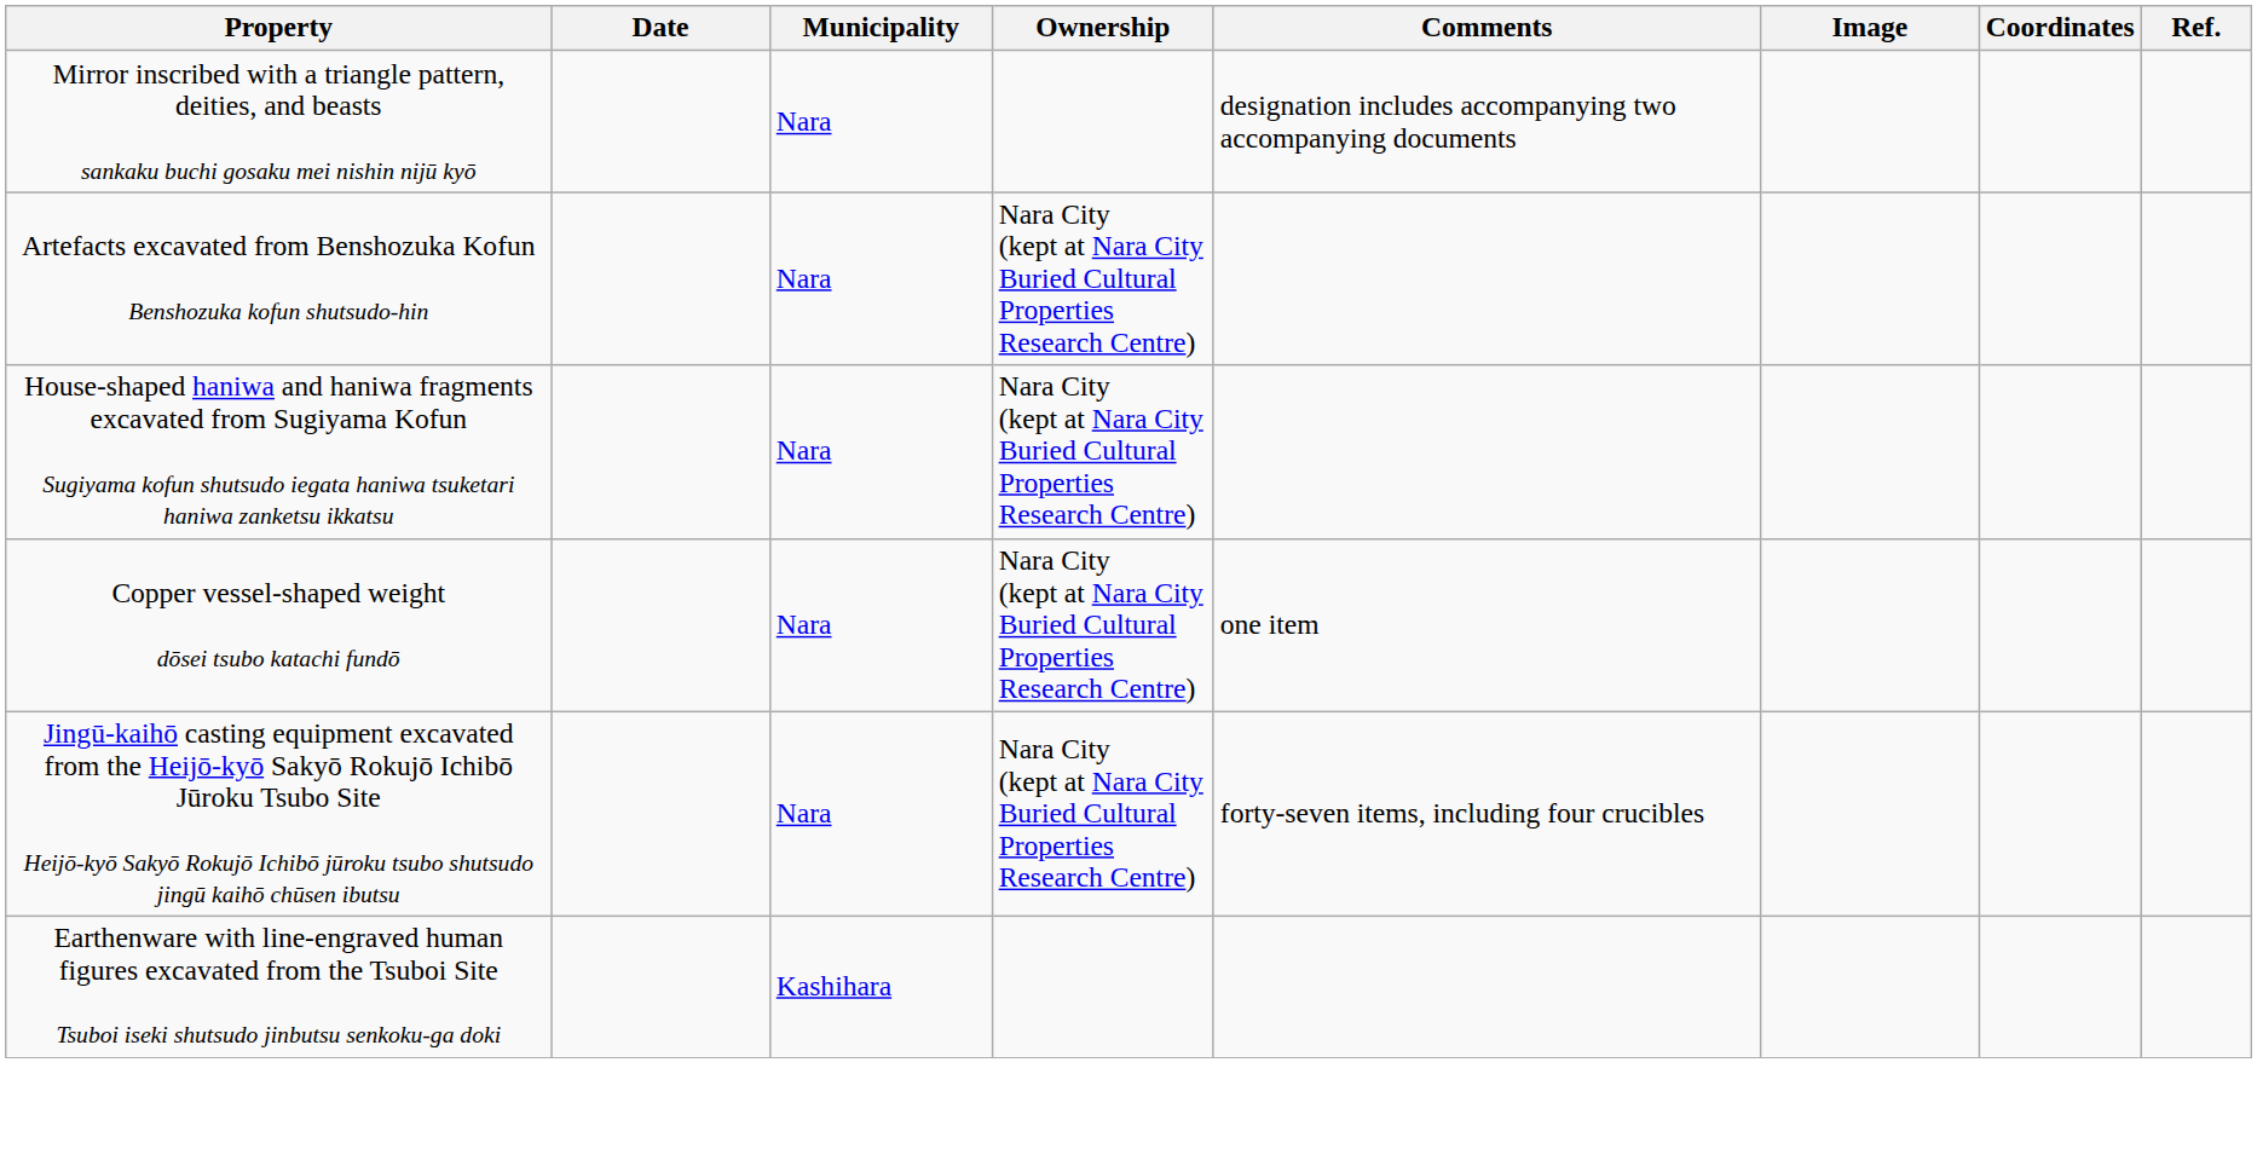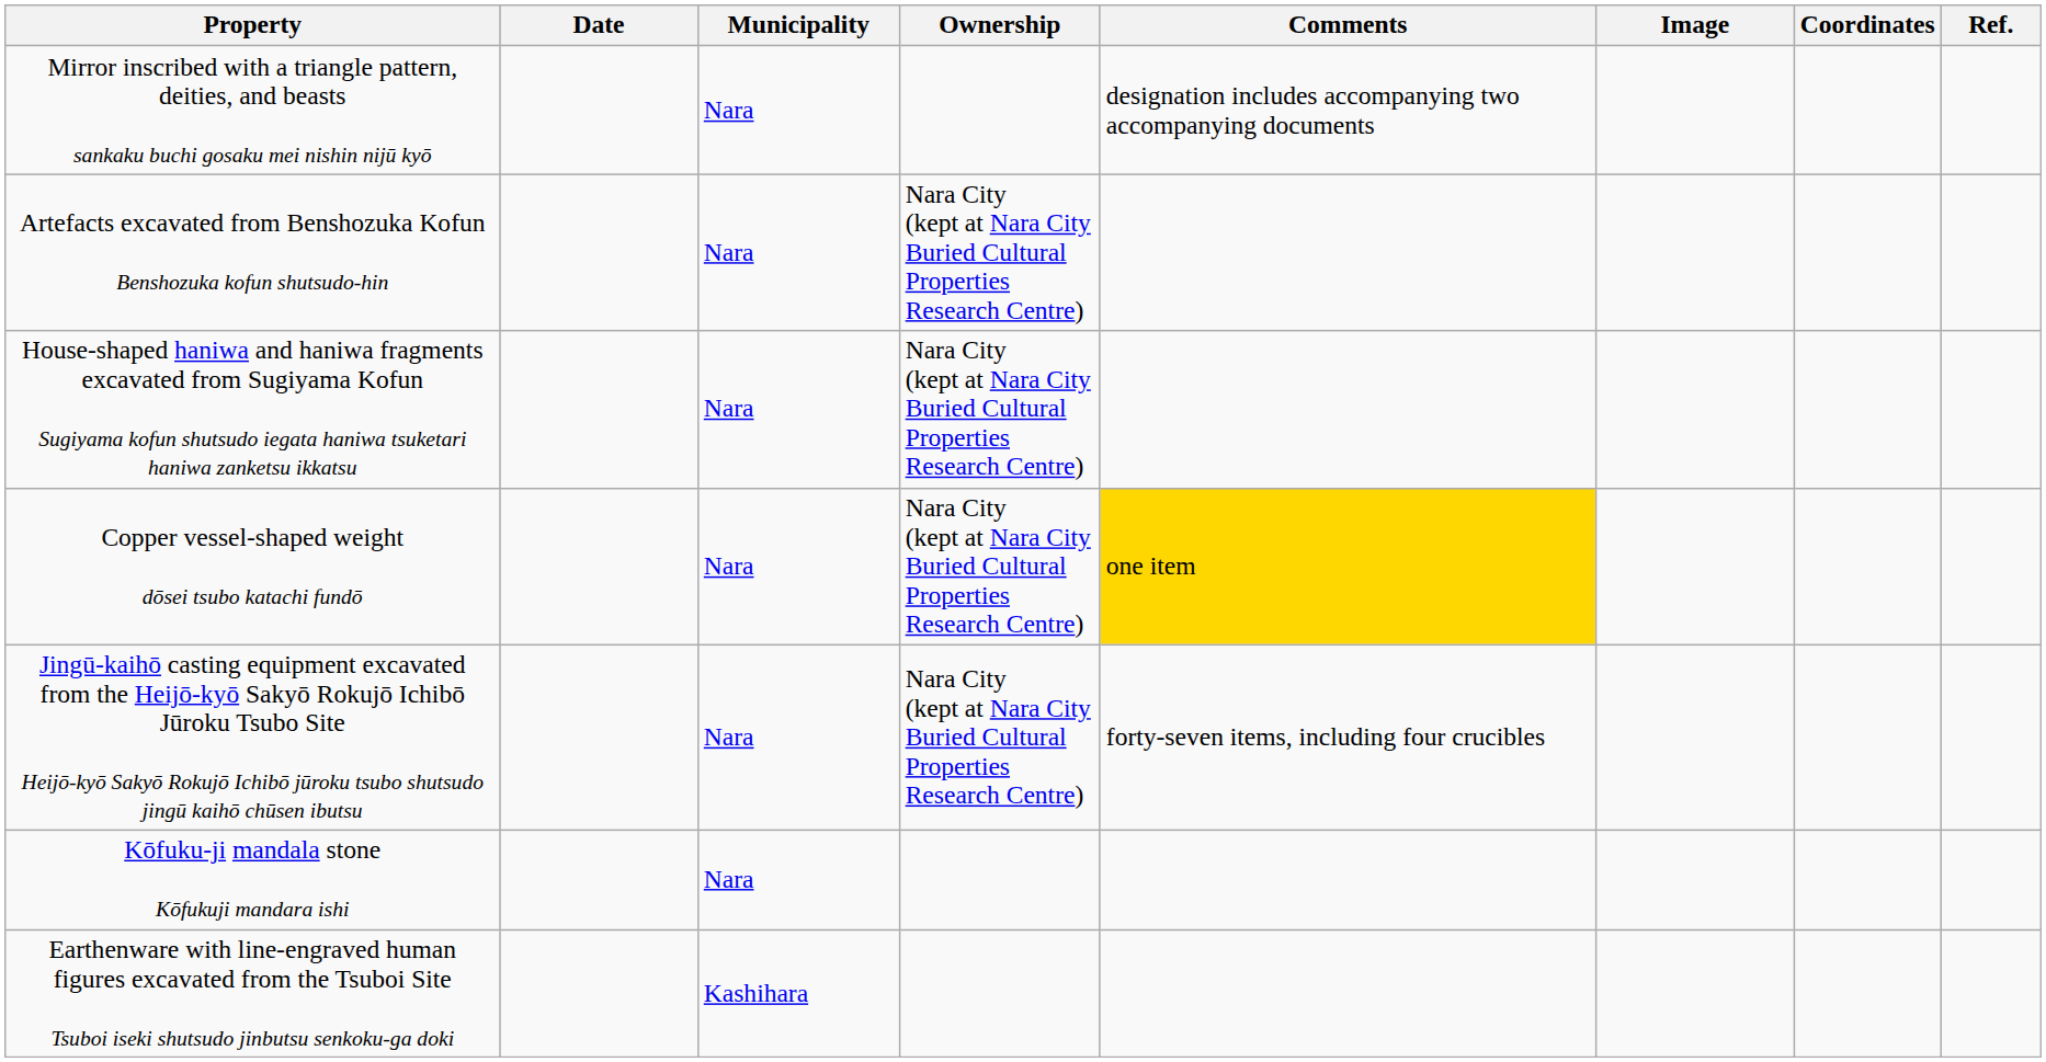Copper vessel-shaped weight dōsei tsubo katachi fundō | Comments: no background -> gold background
+ row: Kōfuku-ji mandala stone Kōfukuji mandara ishi | Nara
